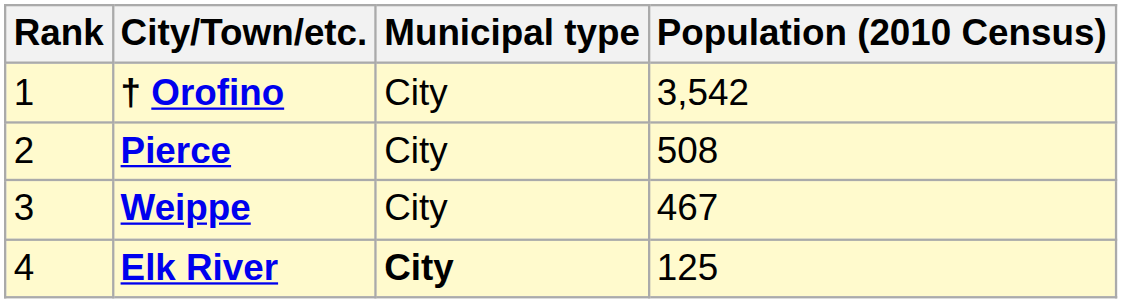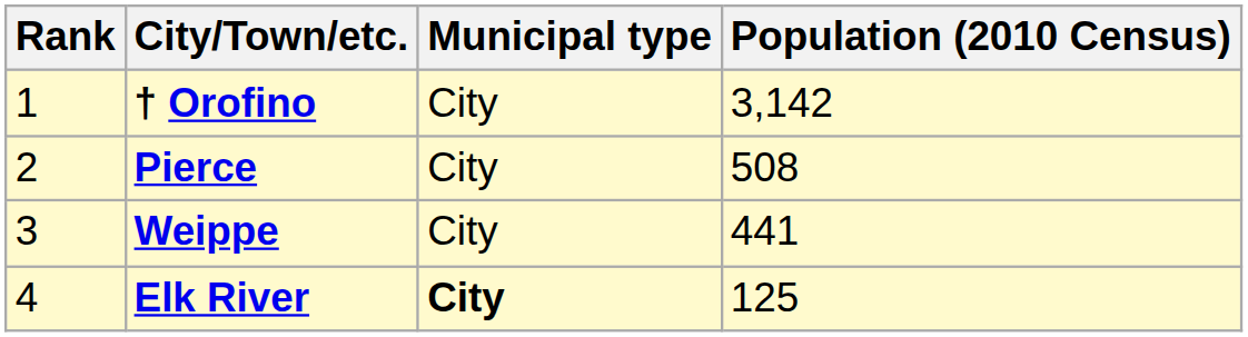† Orofino | Population (2010 Census): 3,542 -> 3,142
Weippe | Population (2010 Census): 467 -> 441
